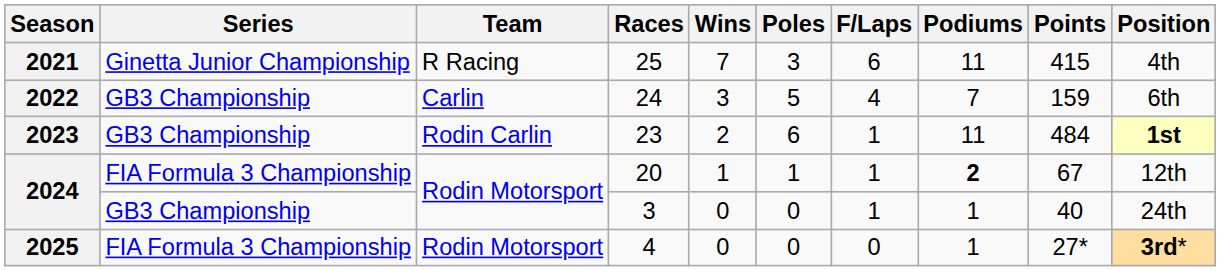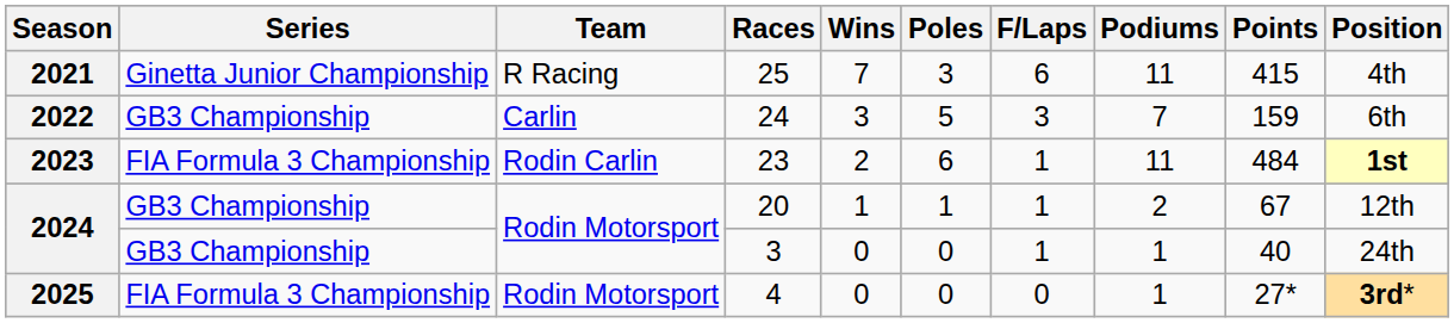24 | F/Laps: 4 -> 3
23 | Series: GB3 Championship -> FIA Formula 3 Championship
20 | Series: FIA Formula 3 Championship -> GB3 Championship
20 | Podiums: bold -> normal
